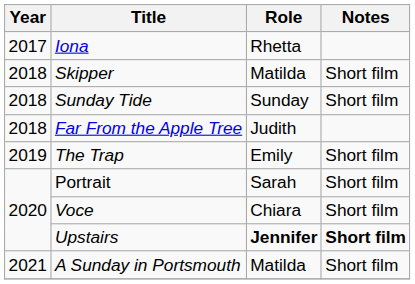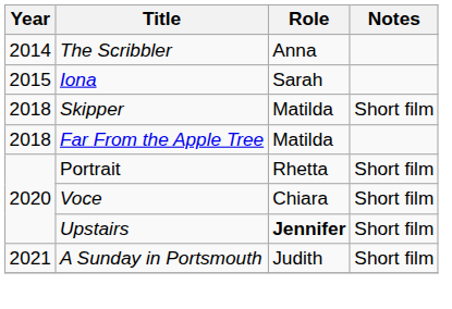+ row: 2014 | The Scribbler | Anna
Iona | Year: 2017 -> 2015
Iona | Role: Rhetta -> Sarah
- row: 2018 | Sunday Tide | Sunday | Short film
Far From the Apple Tree | Role: Judith -> Matilda
- row: 2019 | The Trap | Emily | Short film
Portrait | Role: Sarah -> Rhetta
Upstairs | Notes: bold -> normal
A Sunday in Portsmouth | Role: Matilda -> Judith
